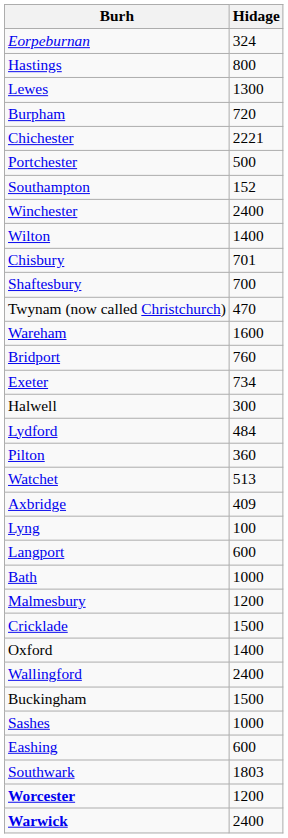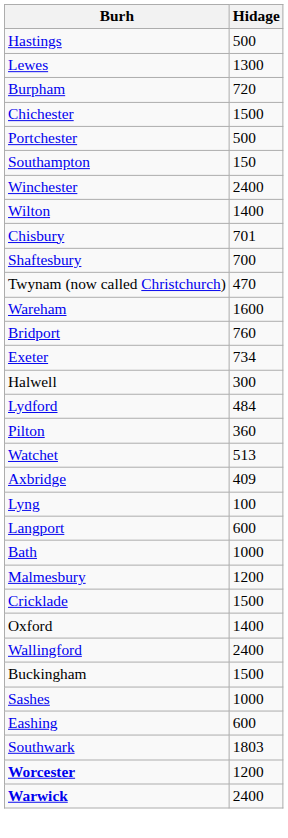- row: Eorpeburnan | 324
Hastings | Hidage: 800 -> 500
Chichester | Hidage: 2221 -> 1500
Southampton | Hidage: 152 -> 150
